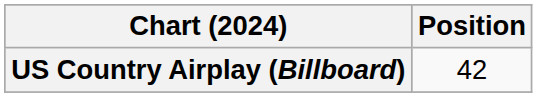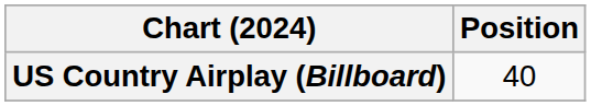US Country Airplay (Billboard) | Position: 42 -> 40
